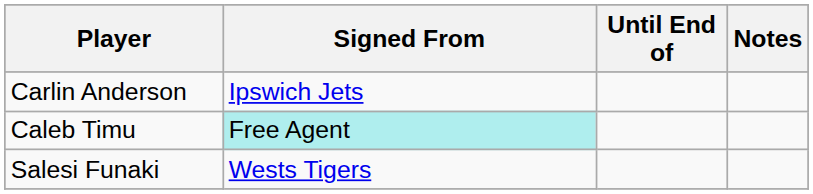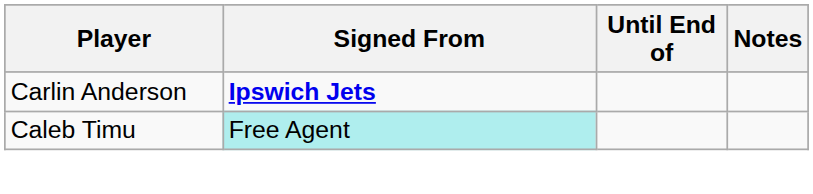Carlin Anderson | Signed From: normal -> bold
- row: Salesi Funaki | Wests Tigers
